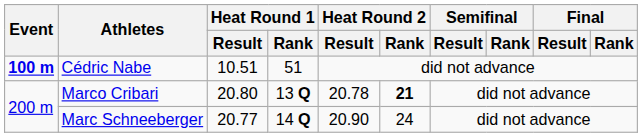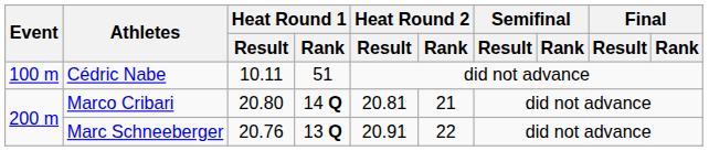Cédric Nabe | Event: bold -> normal
Cédric Nabe | Heat Round 1 / Result: 10.51 -> 10.11
Marco Cribari | Heat Round 1 / Rank: 13 Q -> 14 Q
Marco Cribari | Heat Round 2 / Result: 20.78 -> 20.81
Marco Cribari | Heat Round 2 / Rank: bold -> normal
Marc Schneeberger | Heat Round 1 / Result: 20.77 -> 20.76
Marc Schneeberger | Heat Round 1 / Rank: 14 Q -> 13 Q
Marc Schneeberger | Heat Round 2 / Result: 20.90 -> 20.91
Marc Schneeberger | Heat Round 2 / Rank: 24 -> 22
